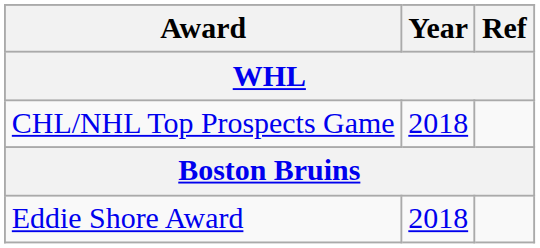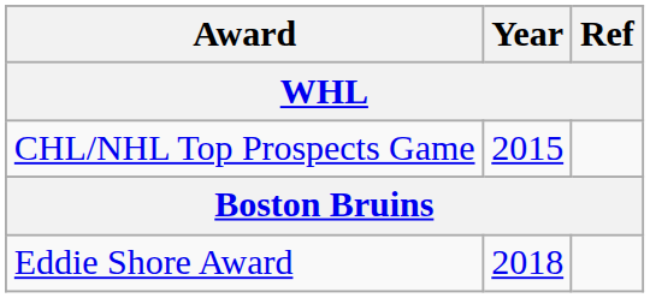CHL/NHL Top Prospects Game | Year: 2018 -> 2015
